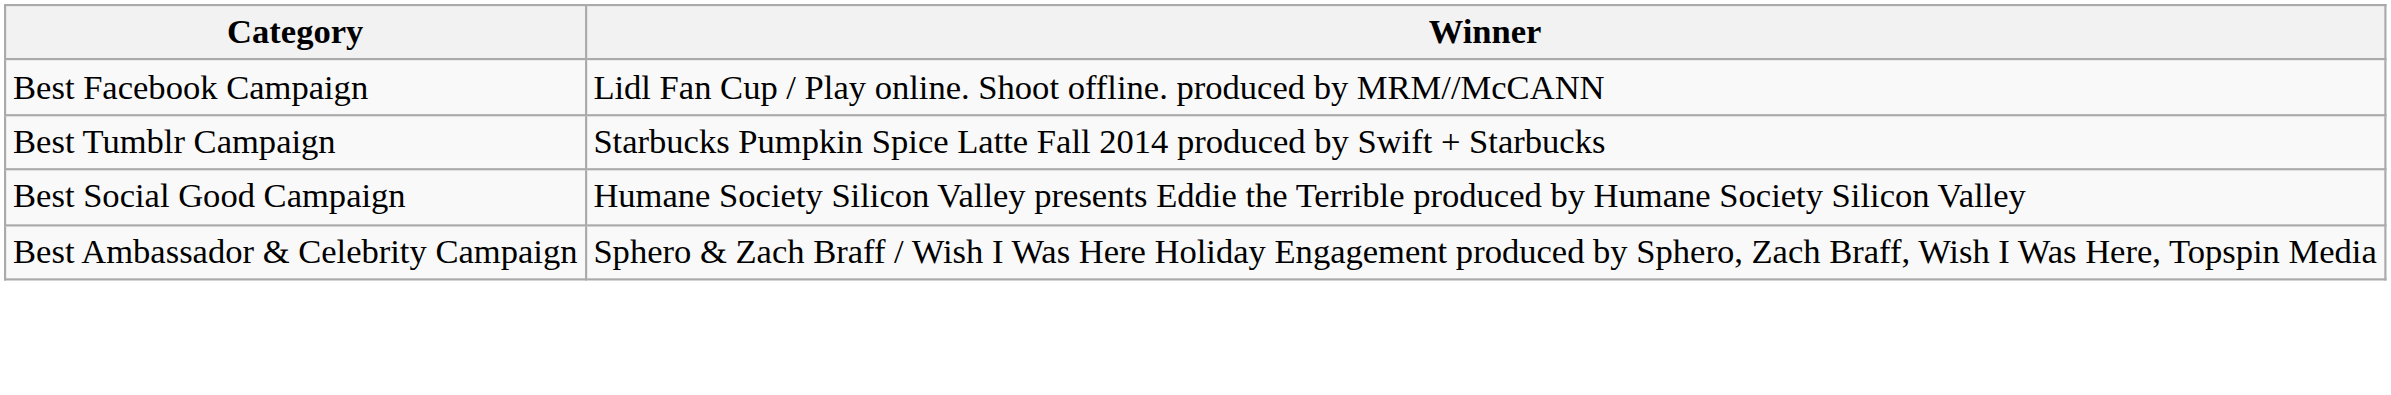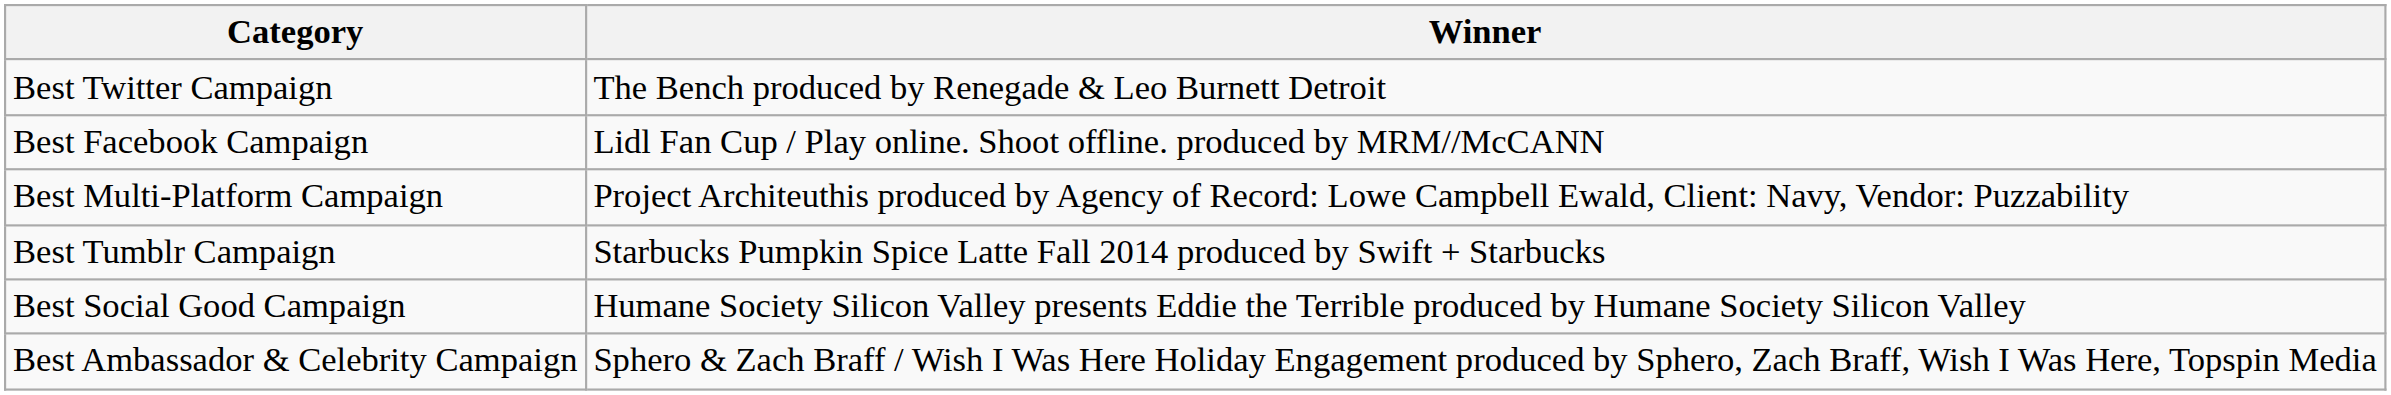+ row: Best Twitter Campaign | The Bench produced by Renegade & Leo Burnett Detroit
+ row: Best Multi-Platform Campaign | Project Architeuthis produced by Agency of Record: Lowe Campbell Ewald, Client: Navy, Vendor: Puzzability
